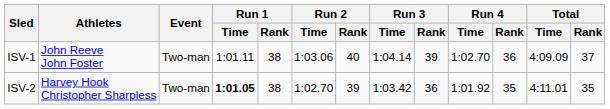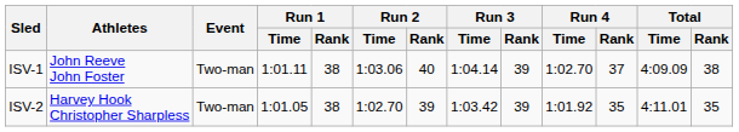ISV-1 | Run 4 / Rank: 36 -> 37
ISV-1 | Total / Rank: 37 -> 38
ISV-2 | Run 1 / Time: bold -> normal
ISV-2 | Run 3 / Rank: 36 -> 39
